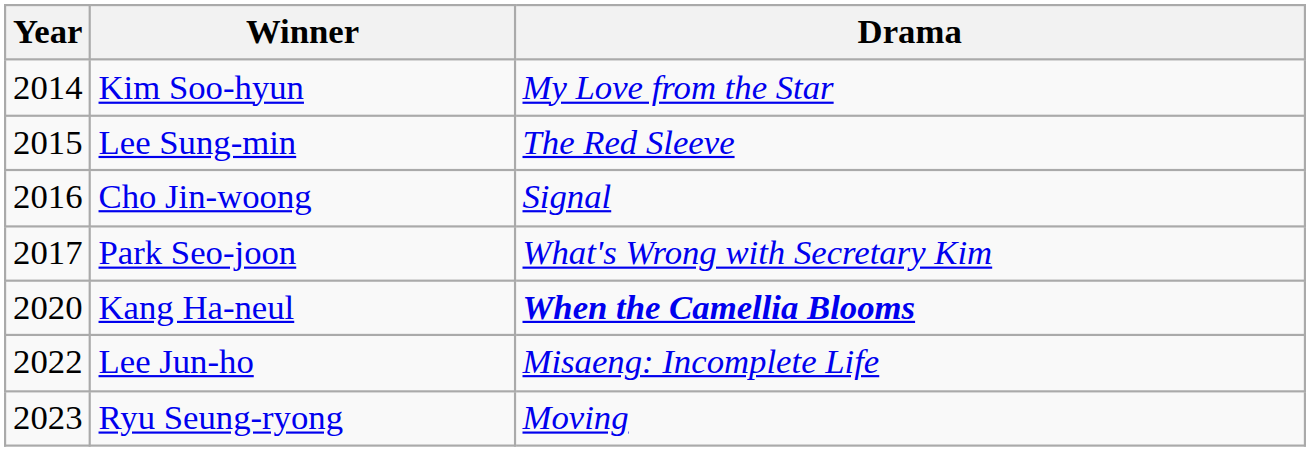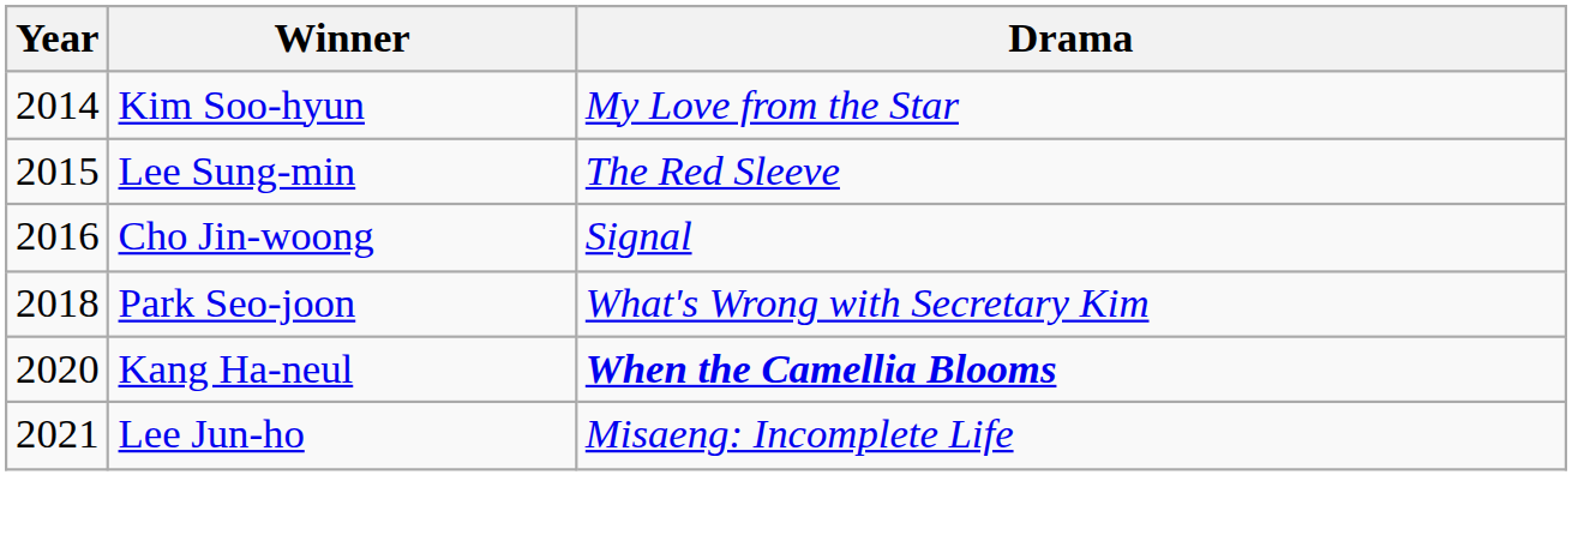Park Seo-joon | Year: 2017 -> 2018
Lee Jun-ho | Year: 2022 -> 2021
- row: 2023 | Ryu Seung-ryong | Moving
